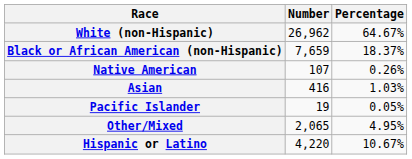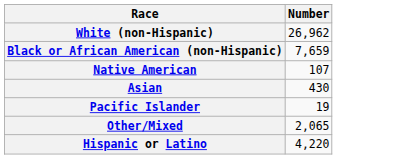- column: Percentage | 64.67% | 18.37% | 0.26% | 1.03% | 0.05% | 4.95% | 10.67%
Asian | Number: 416 -> 430
